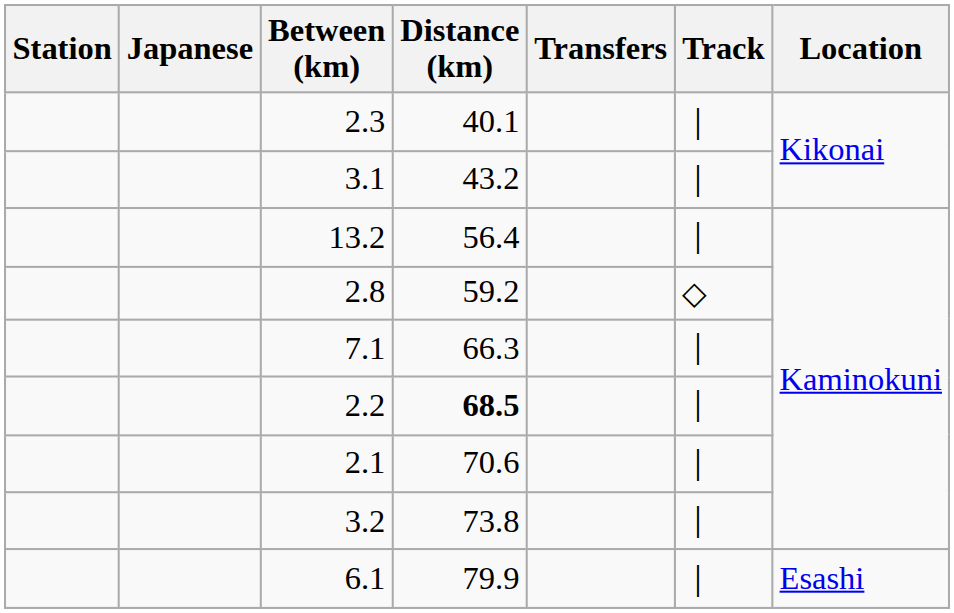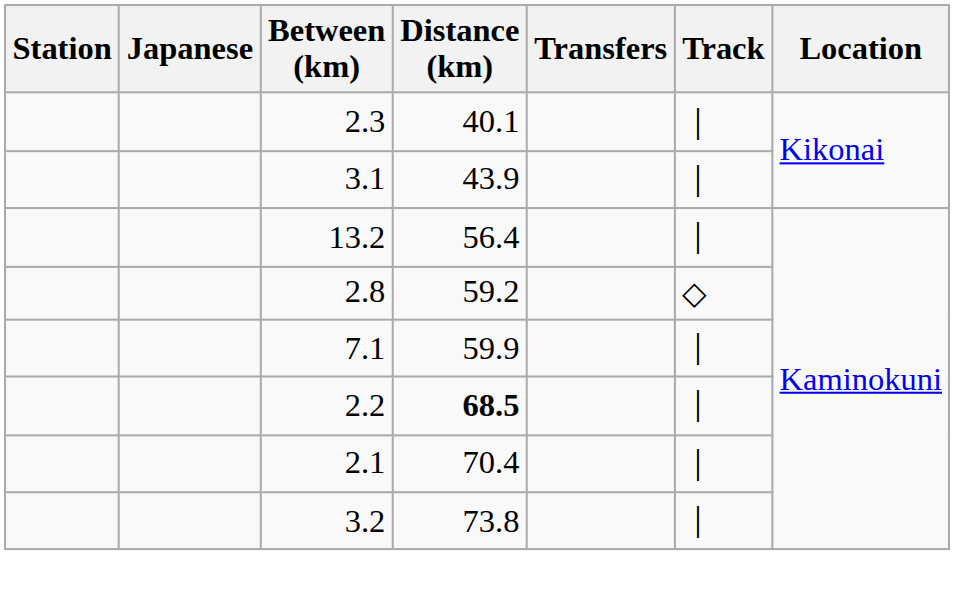3.1 | Distance (km): 43.2 -> 43.9
7.1 | Distance (km): 66.3 -> 59.9
2.1 | Distance (km): 70.6 -> 70.4
- row: 6.1 | 79.9 | ｜ | Esashi
